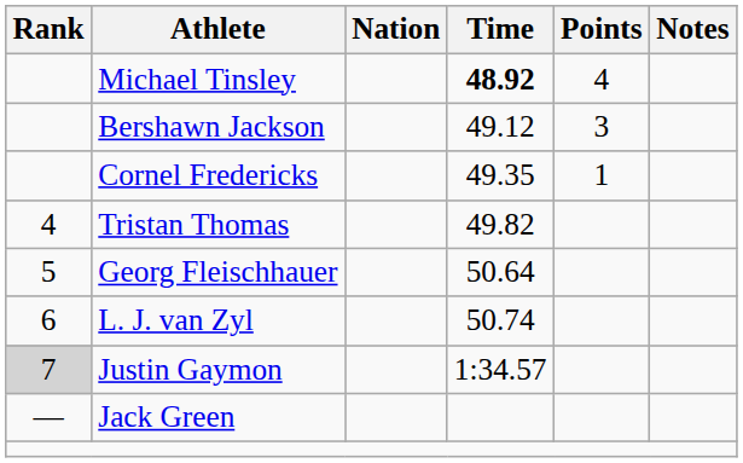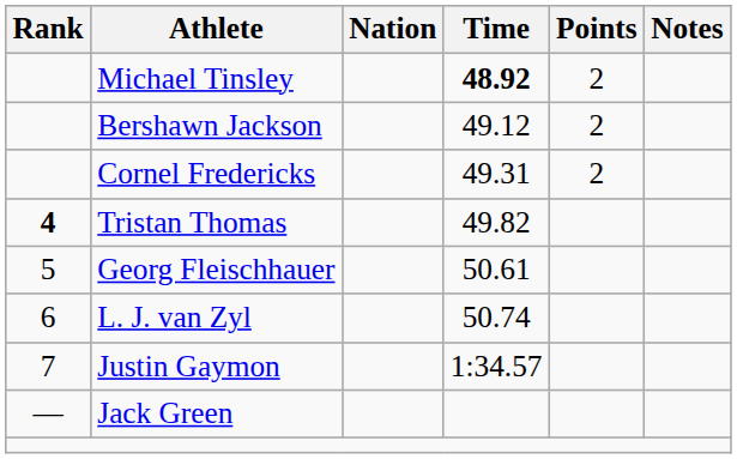Michael Tinsley | Points: 4 -> 2
Bershawn Jackson | Points: 3 -> 2
Cornel Fredericks | Time: 49.35 -> 49.31
Cornel Fredericks | Points: 1 -> 2
Tristan Thomas | Rank: normal -> bold
Georg Fleischhauer | Time: 50.64 -> 50.61
Justin Gaymon | Rank: lightgrey background -> no background
